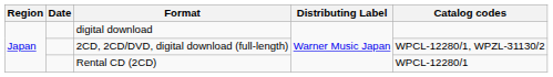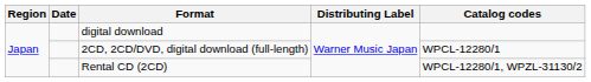2CD, 2CD/DVD, digital download (full-length) | Catalog codes: WPCL‐12280/1, WPZL-31130/2 -> WPCL‐12280/1
Rental CD (2CD) | Catalog codes: WPCL‐12280/1 -> WPCL‐12280/1, WPZL-31130/2
